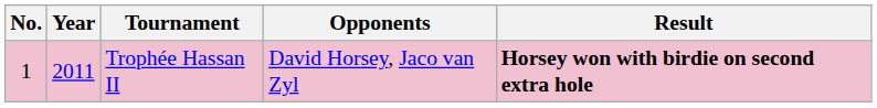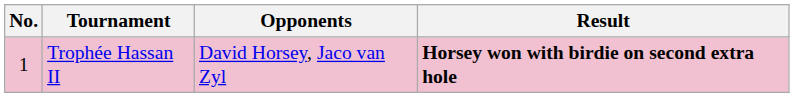- column: Year | 2011
